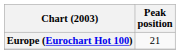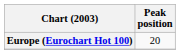Europe (Eurochart Hot 100) | Peak position: 21 -> 20
